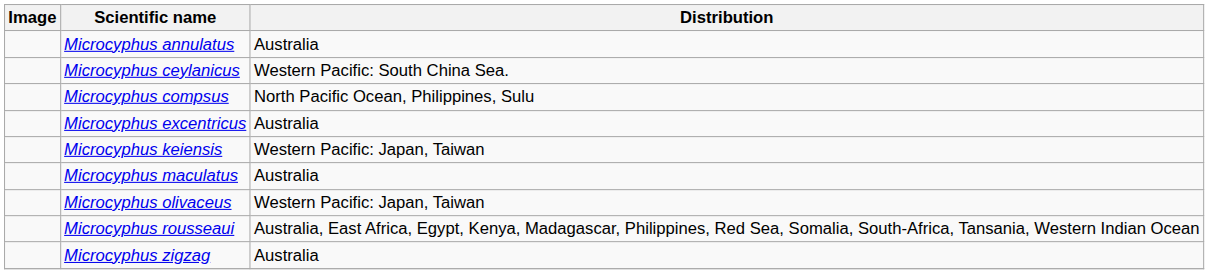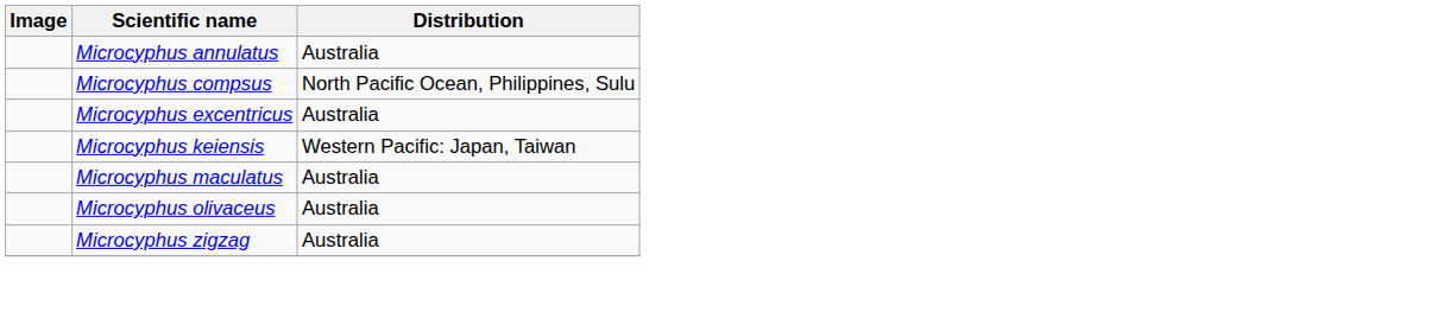- row: Microcyphus ceylanicus | Western Pacific: South China Sea.
Microcyphus olivaceus | Distribution: Western Pacific: Japan, Taiwan -> Australia
- row: Microcyphus rousseaui | Australia, East Africa, Egypt, Kenya, Madagascar, Philippines, Red Sea, Somalia, South-Africa, Tansania, Western Indian Ocean
